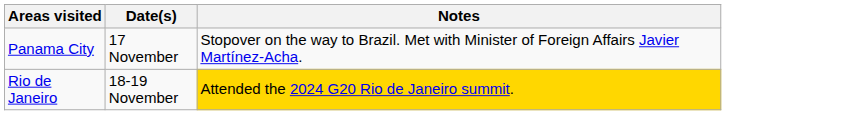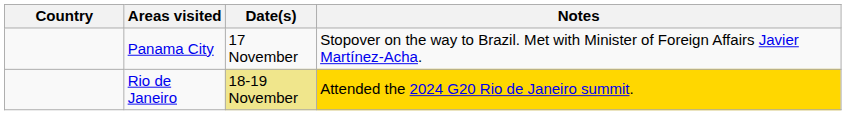+ column: Country
Rio de Janeiro | Date(s): no background -> khaki background
